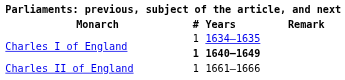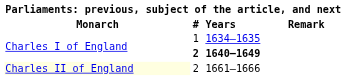1640–1649 | #: 1 -> 2
1661–1666 | Monarch: no background -> lightyellow background
1661–1666 | #: 1 -> 2
